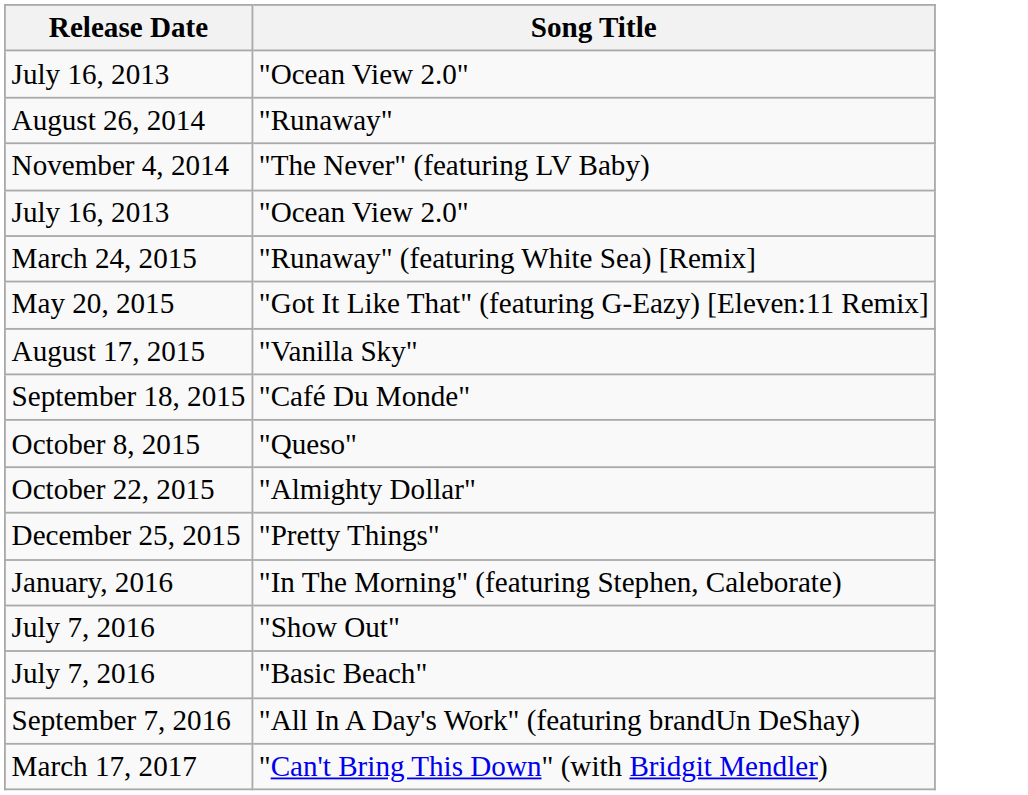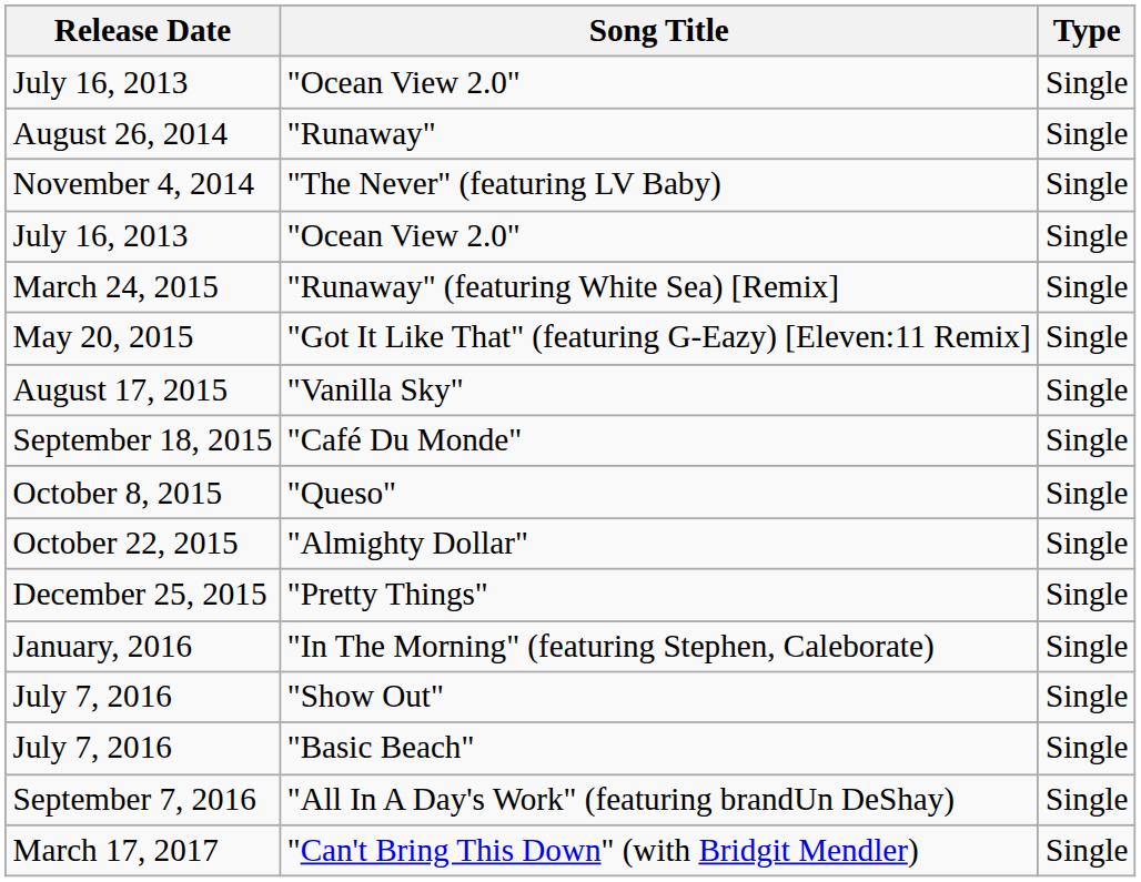+ column: Type | Single | Single | Single | Single | Single | Single | Single | Single | Single | Single | Single | Single | Single | Single | Single | Single
